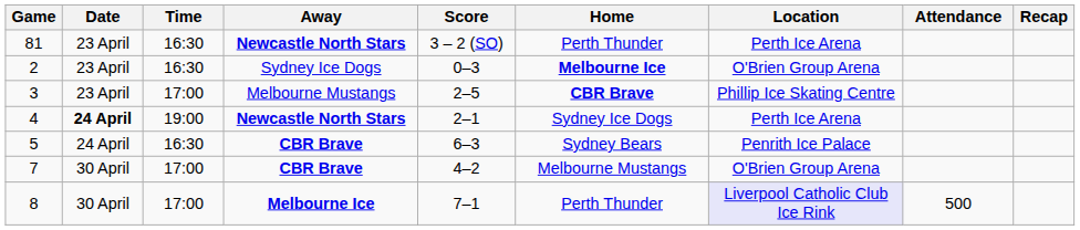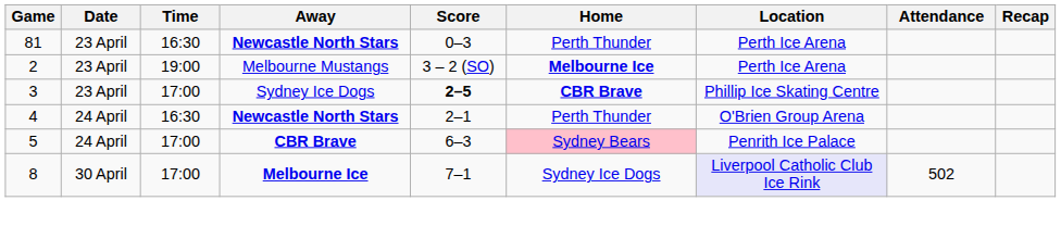81 | Score: 3 – 2 (SO) -> 0–3
2 | Time: 16:30 -> 19:00
2 | Away: Sydney Ice Dogs -> Melbourne Mustangs
2 | Score: 0–3 -> 3 – 2 (SO)
2 | Location: O'Brien Group Arena -> Perth Ice Arena
3 | Away: Melbourne Mustangs -> Sydney Ice Dogs
3 | Score: normal -> bold
4 | Date: bold -> normal
4 | Time: 19:00 -> 16:30
4 | Home: Sydney Ice Dogs -> Perth Thunder
4 | Location: Perth Ice Arena -> O'Brien Group Arena
5 | Time: 16:30 -> 17:00
5 | Home: no background -> pink background
- row: 7 | 30 April | 17:00 | CBR Brave | 4–2 | Melbourne Mustangs | O'Brien Group Arena
8 | Home: Perth Thunder -> Sydney Ice Dogs
8 | Attendance: 500 -> 502
